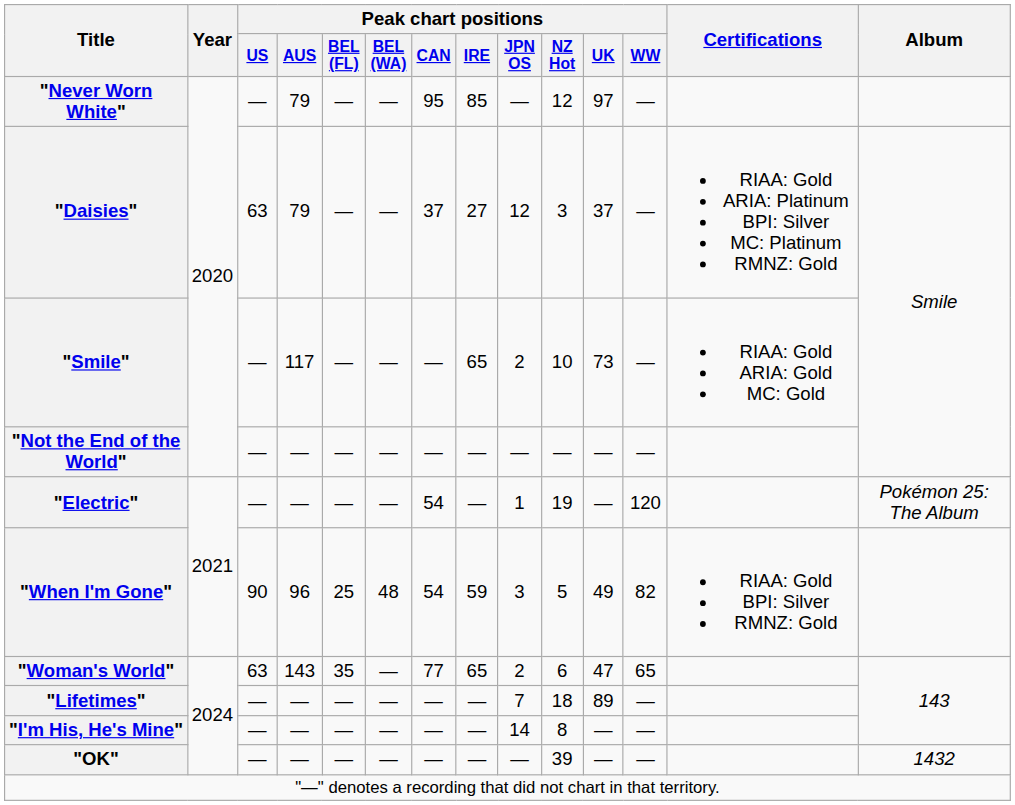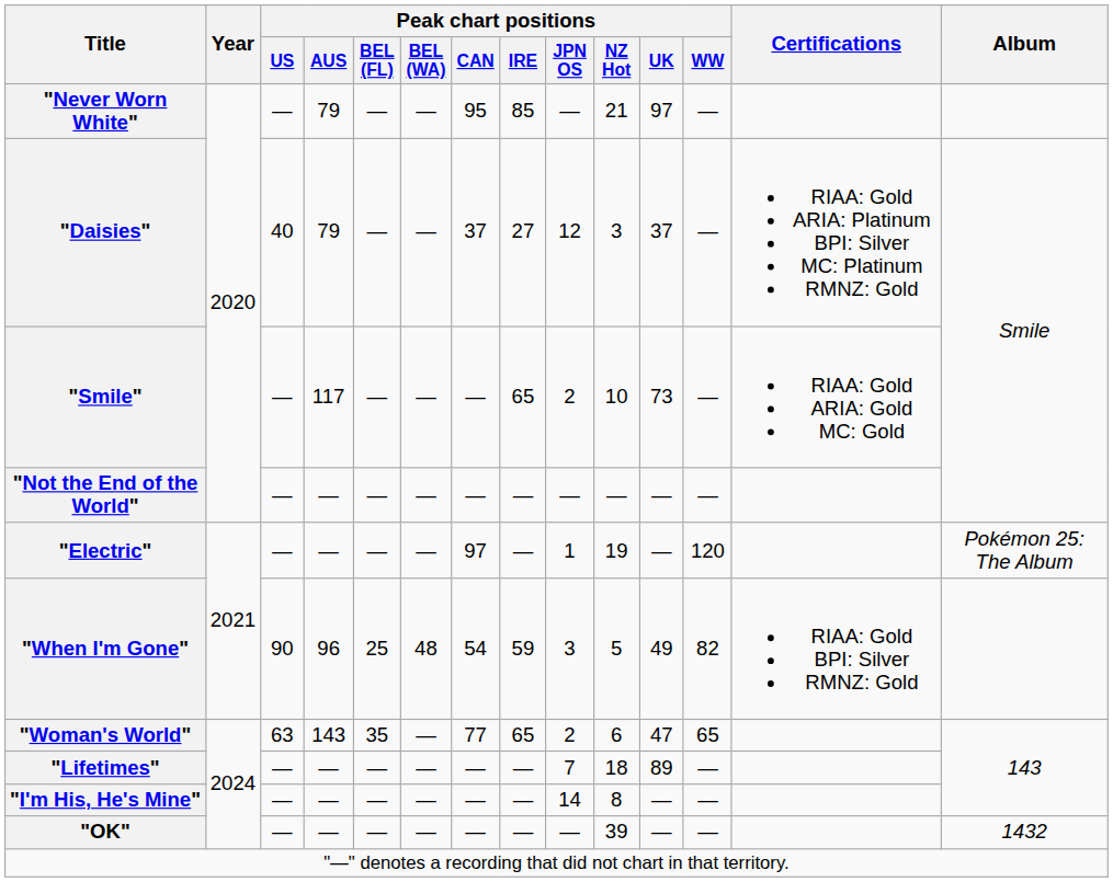"Never Worn White" | Peak chart positions / NZ Hot: 12 -> 21
"Daisies" | Peak chart positions / US: 63 -> 40
"Electric" | Peak chart positions / CAN: 54 -> 97
